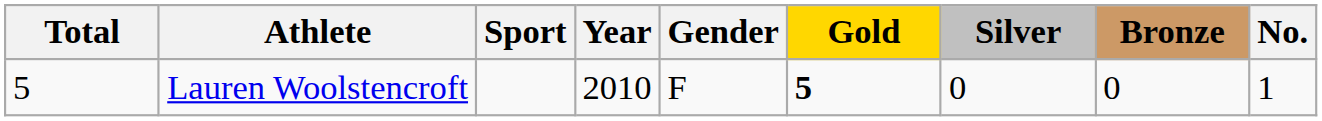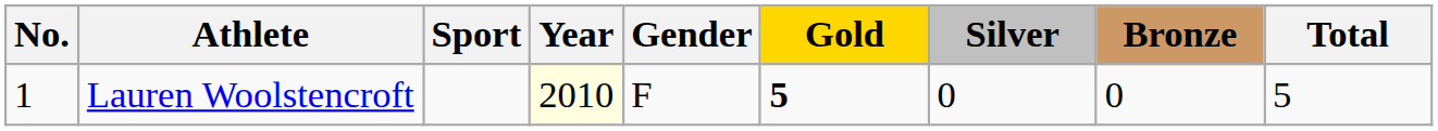columns swapped: No. <-> Total
Lauren Woolstencroft | Year: no background -> lightyellow background
